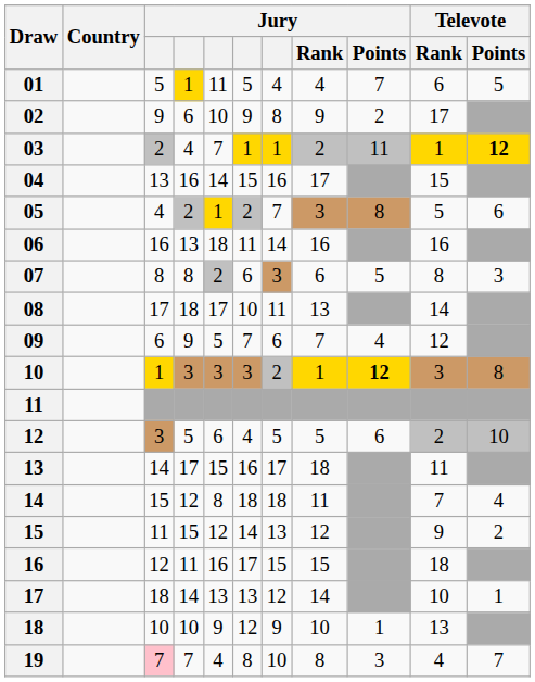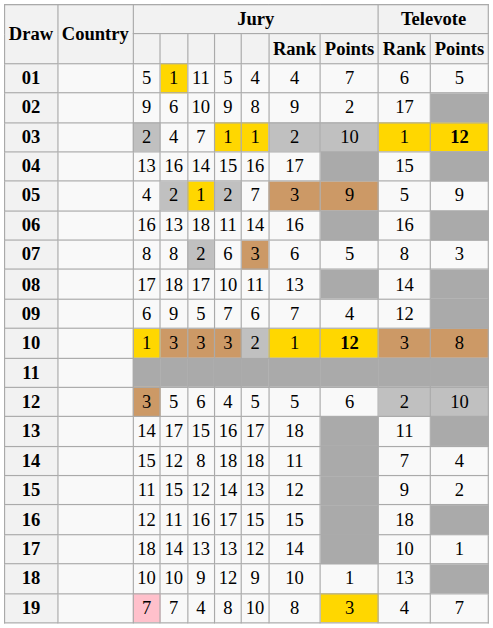03 | Jury / Points: 11 -> 10
05 | Jury / Points: 8 -> 9
05 | Televote / Points: 6 -> 9
19 | Jury / Points: no background -> gold background
